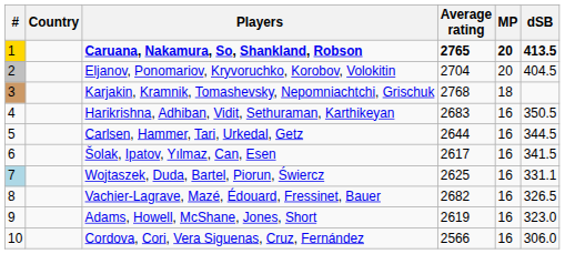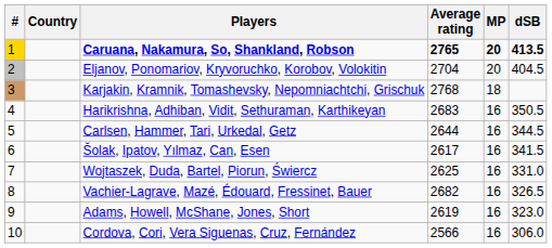Wojtaszek, Duda, Bartel, Piorun, Świercz | #: lightblue background -> no background
Wojtaszek, Duda, Bartel, Piorun, Świercz | dSB: 331.1 -> 331.0
